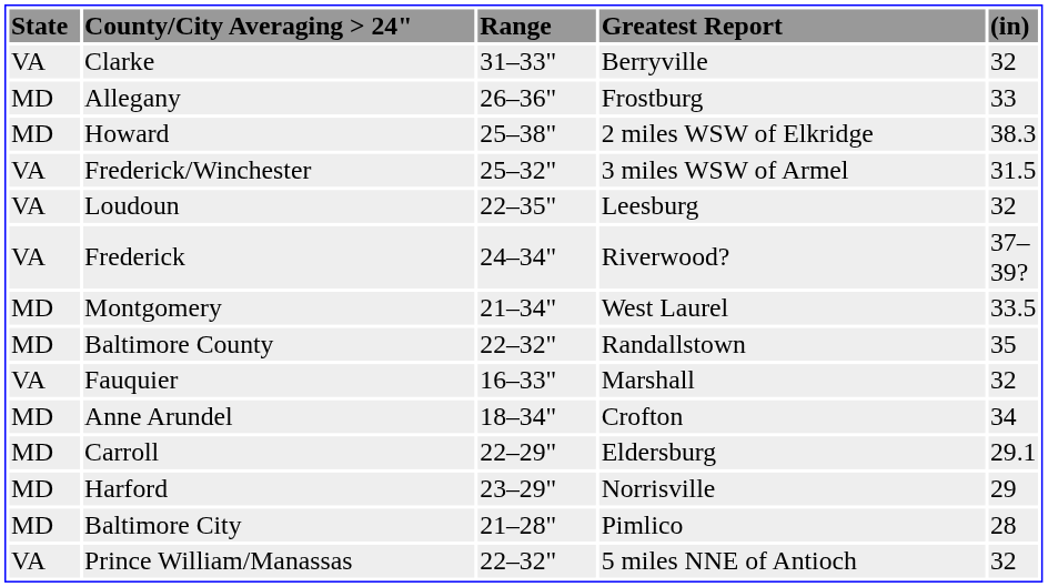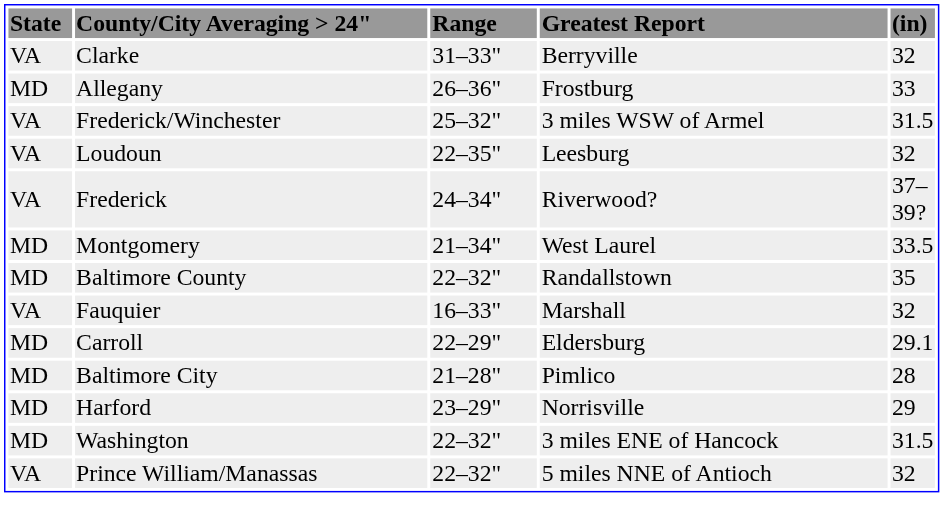- row: MD | Howard | 25–38" | 2 miles WSW of Elkridge | 38.3
- row: MD | Anne Arundel | 18–34" | Crofton | 34
rows swapped: Baltimore City <-> Harford
+ row: MD | Washington | 22–32" | 3 miles ENE of Hancock | 31.5
